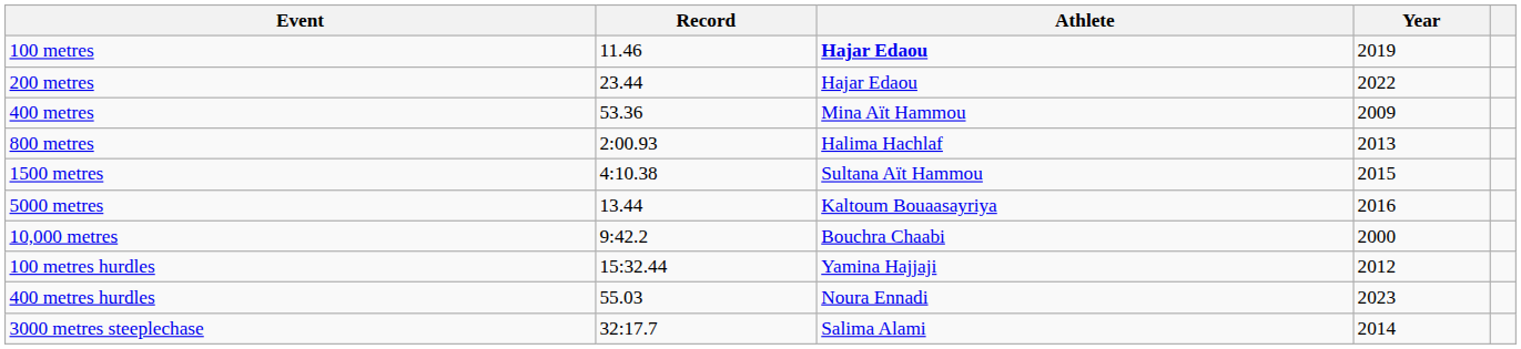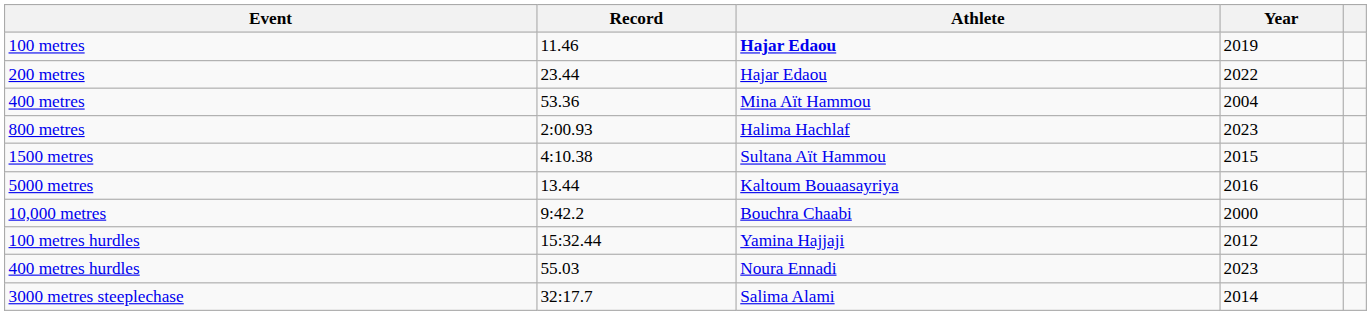400 metres | Year: 2009 -> 2004
800 metres | Year: 2013 -> 2023
